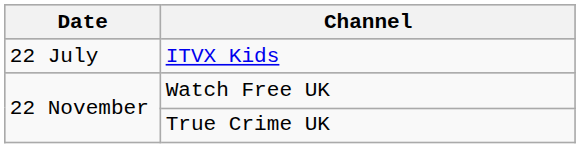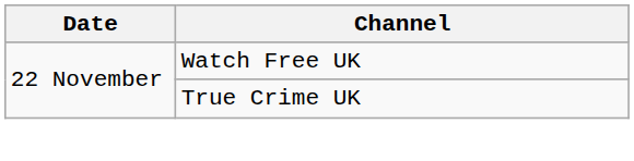- row: 22 July | ITVX Kids
